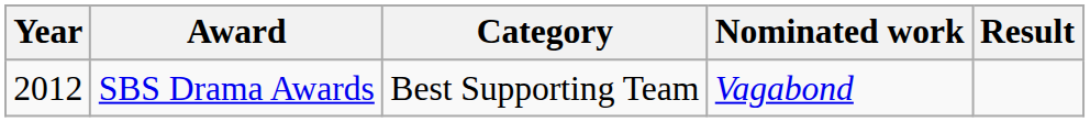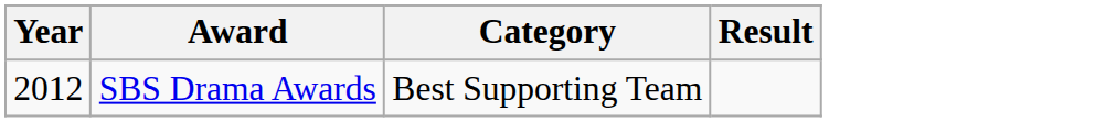- column: Nominated work | Vagabond
